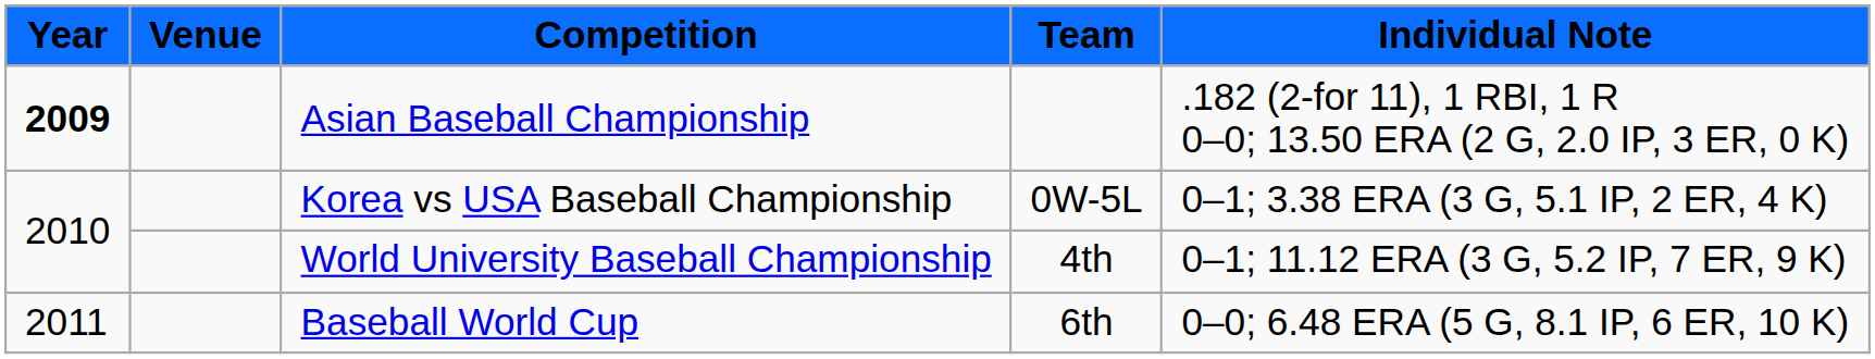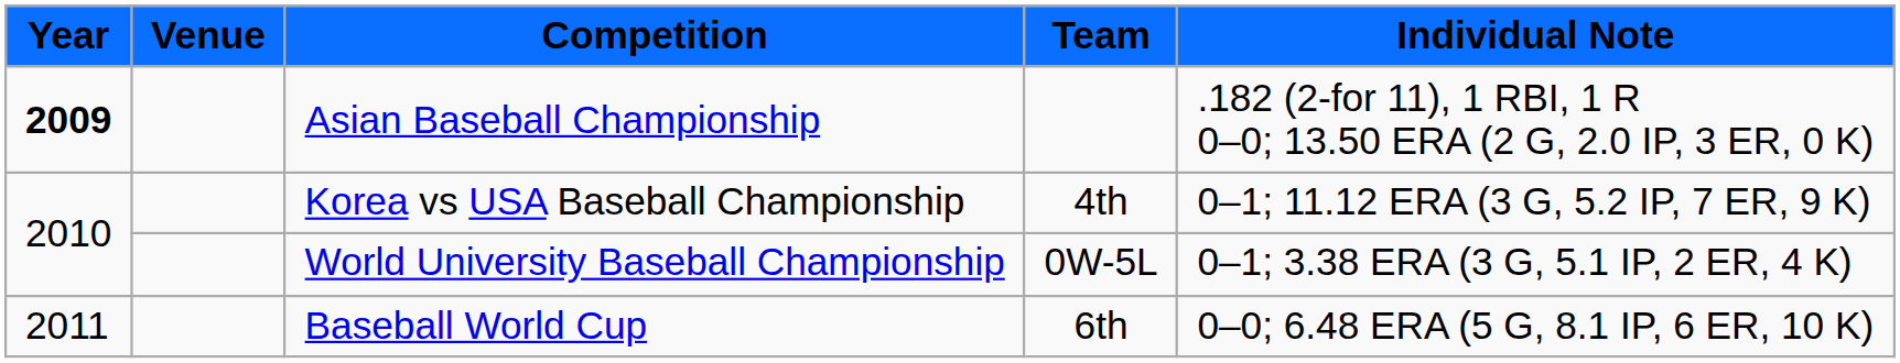Korea vs USA Baseball Championship | Team: 0W-5L -> 4th
Korea vs USA Baseball Championship | Individual Note: 0–1; 3.38 ERA (3 G, 5.1 IP, 2 ER, 4 K) -> 0–1; 11.12 ERA (3 G, 5.2 IP, 7 ER, 9 K)
World University Baseball Championship | Team: 4th -> 0W-5L
World University Baseball Championship | Individual Note: 0–1; 11.12 ERA (3 G, 5.2 IP, 7 ER, 9 K) -> 0–1; 3.38 ERA (3 G, 5.1 IP, 2 ER, 4 K)
